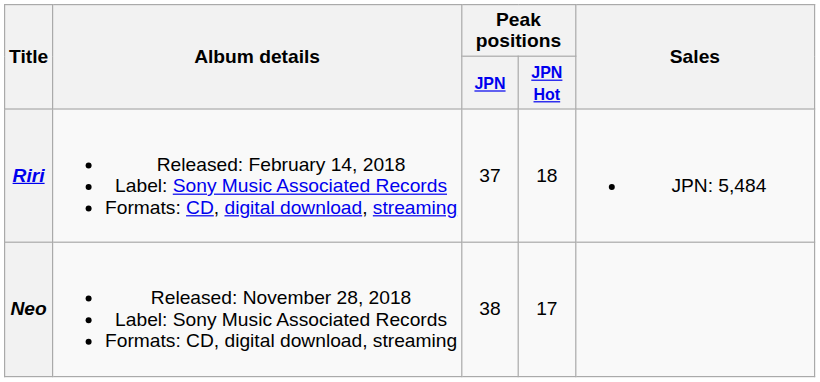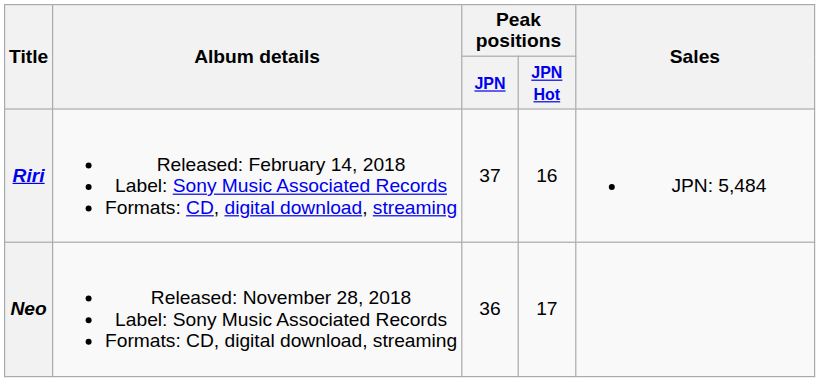Riri | Peak positions / JPN Hot: 18 -> 16
Neo | Peak positions / JPN: 38 -> 36
